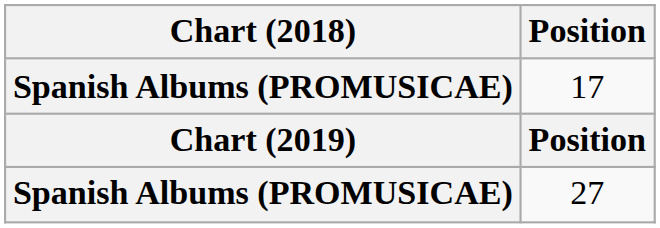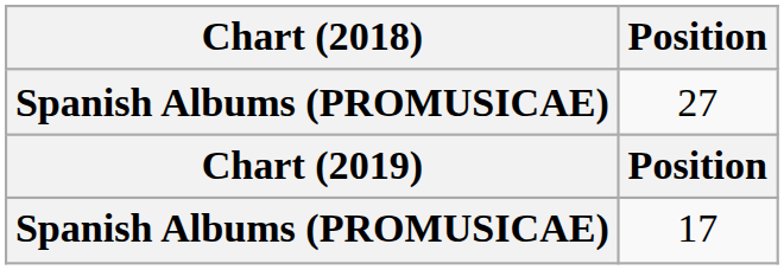rows swapped: 17 <-> 27
